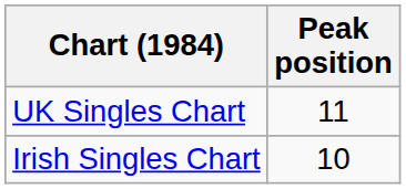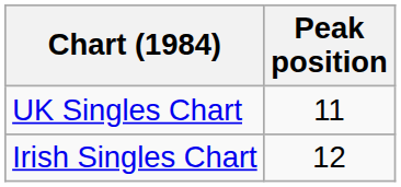Irish Singles Chart | Peak position: 10 -> 12
